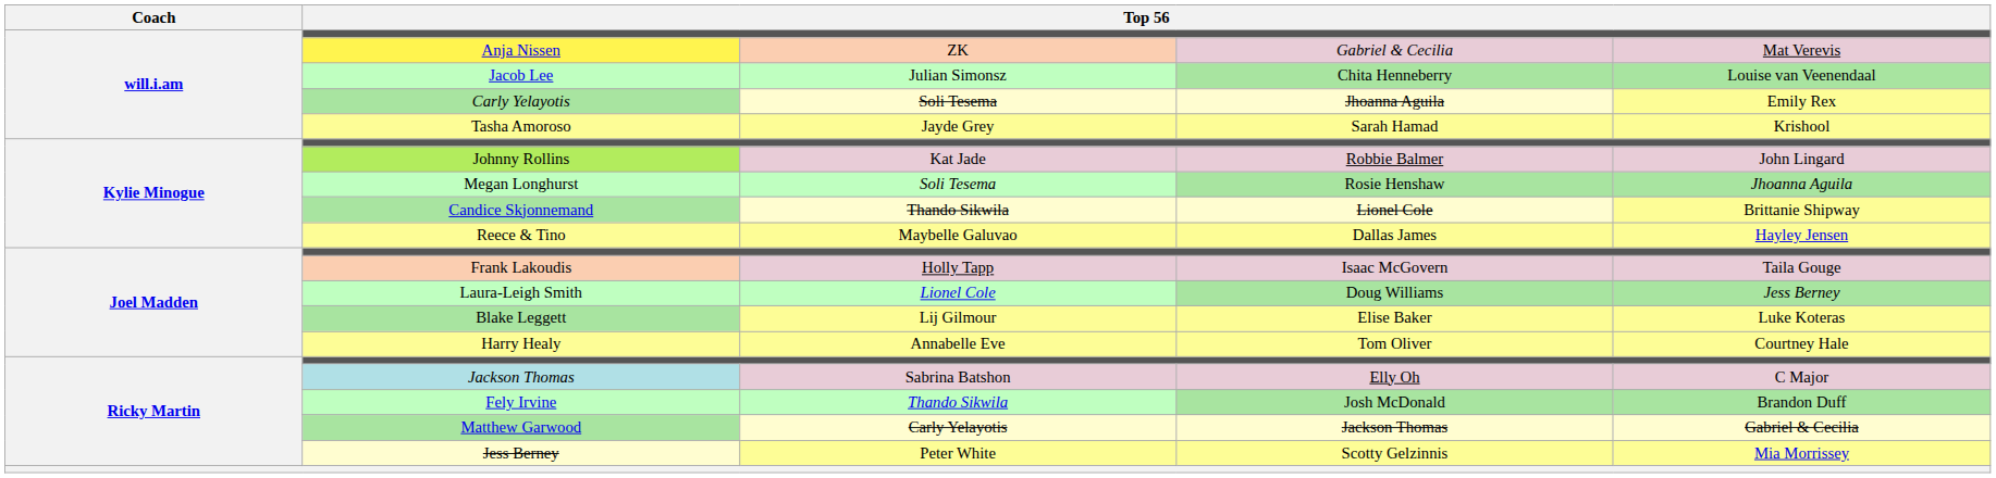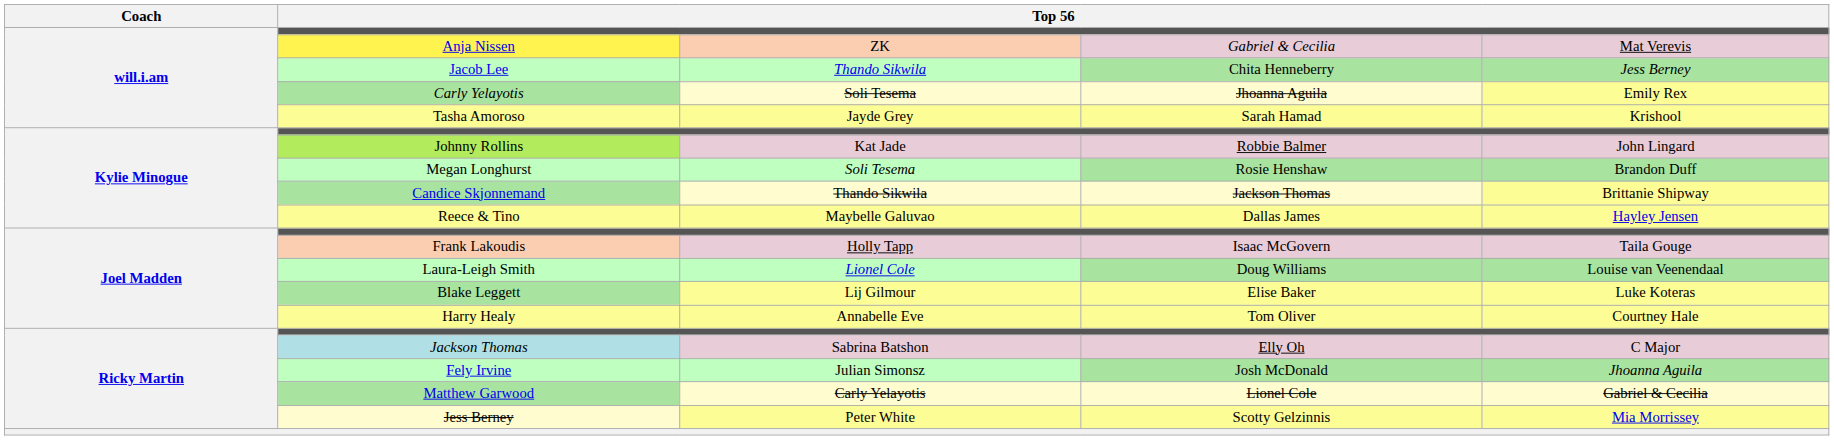Jacob Lee | column 3: Julian Simonsz -> Thando Sikwila
Jacob Lee | column 5: Louise van Veenendaal -> Jess Berney
Megan Longhurst | column 5: Jhoanna Aguila -> Brandon Duff
Candice Skjonnemand | column 4: Lionel Cole -> Jackson Thomas
Laura-Leigh Smith | column 5: Jess Berney -> Louise van Veenendaal
Fely Irvine | column 3: Thando Sikwila -> Julian Simonsz
Fely Irvine | column 5: Brandon Duff -> Jhoanna Aguila
Matthew Garwood | column 4: Jackson Thomas -> Lionel Cole
